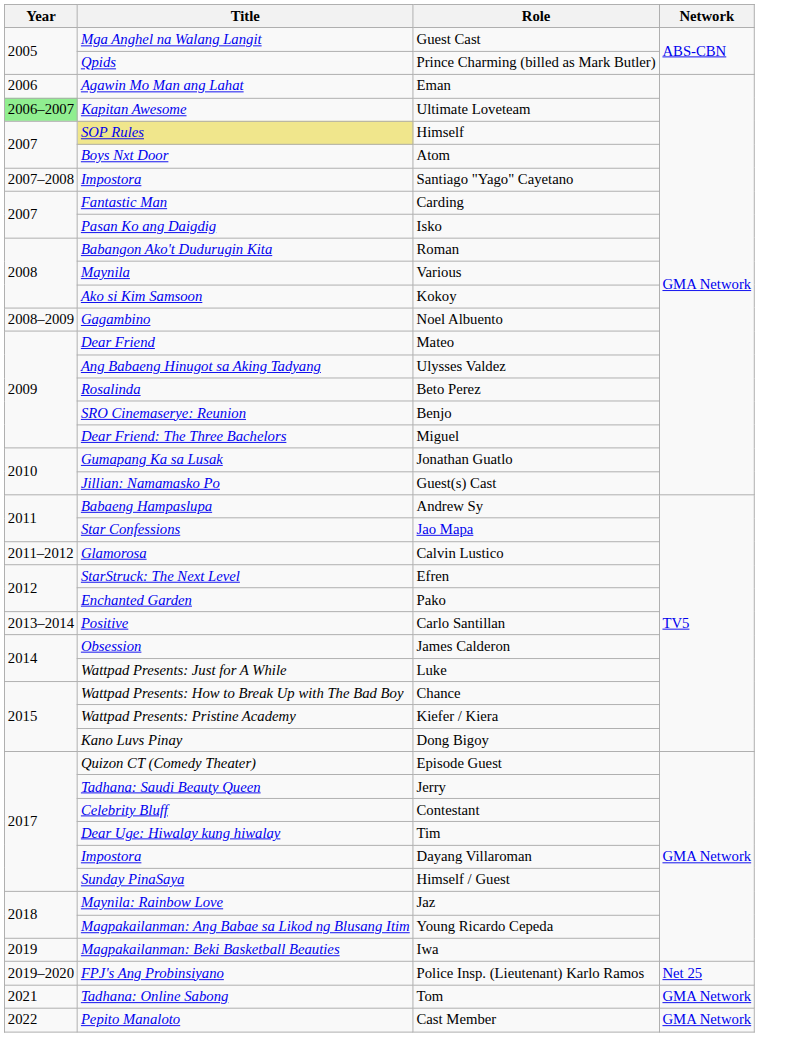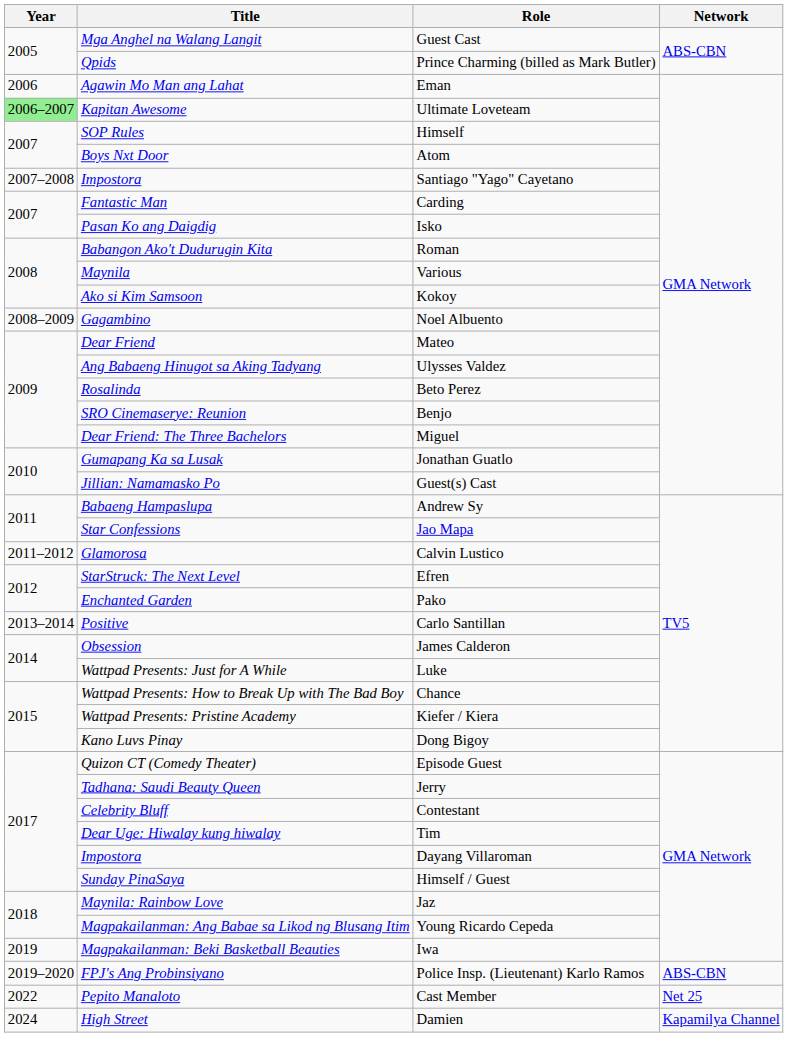Himself | Title: khaki background -> no background
Police Insp. (Lieutenant) Karlo Ramos | Network: Net 25 -> ABS-CBN
- row: 2021 | Tadhana: Online Sabong | Tom | GMA Network
Cast Member | Network: GMA Network -> Net 25
+ row: 2024 | High Street | Damien | Kapamilya Channel
